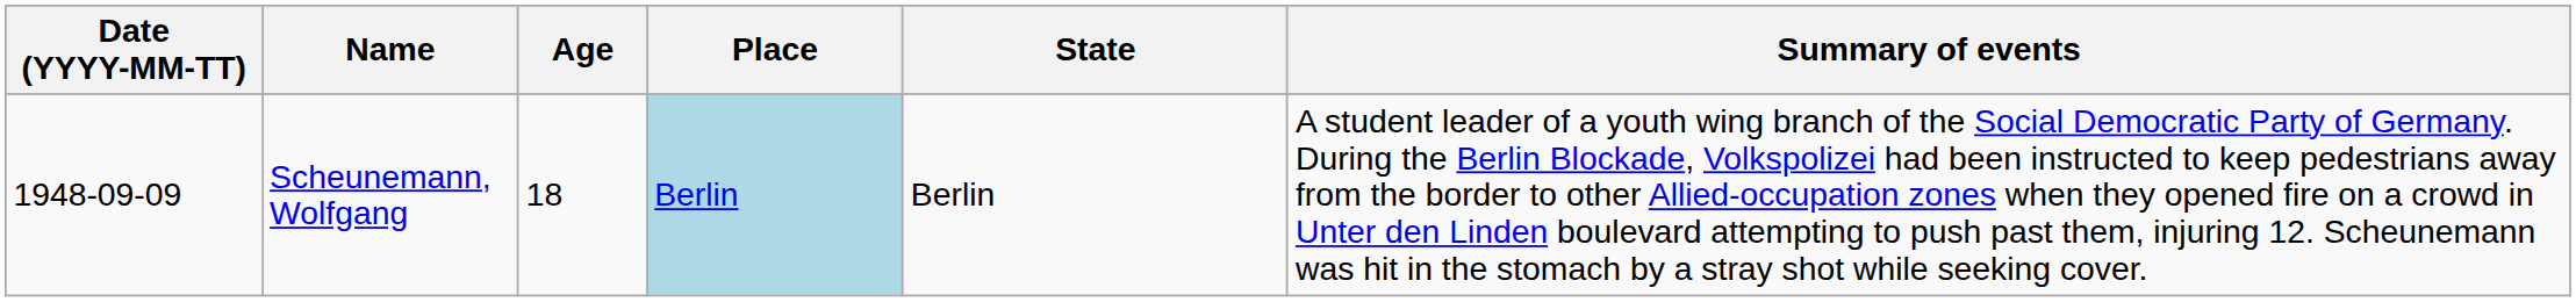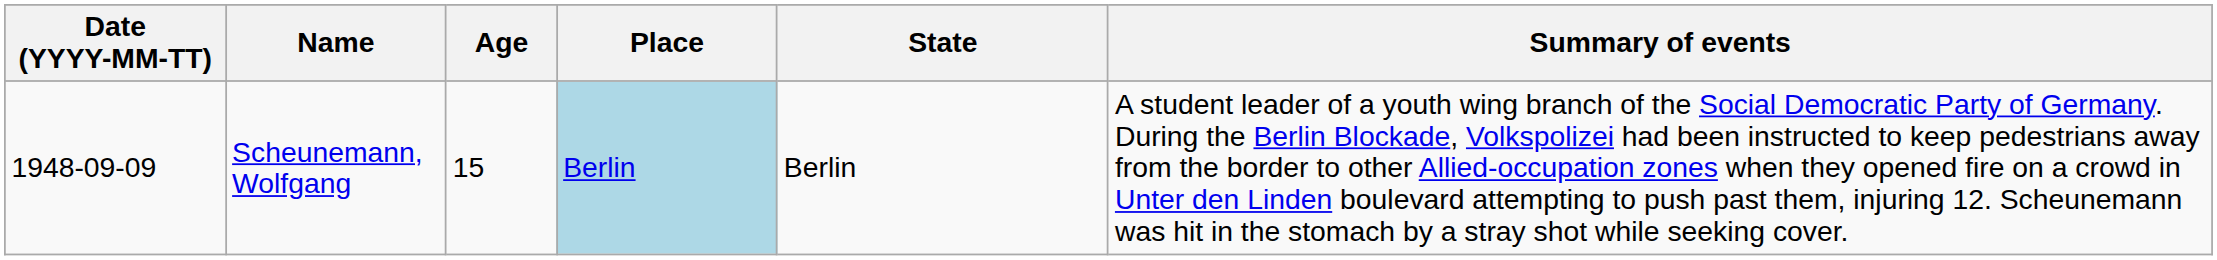Scheunemann, Wolfgang | Age: 18 -> 15
